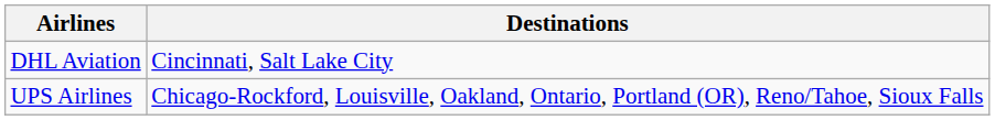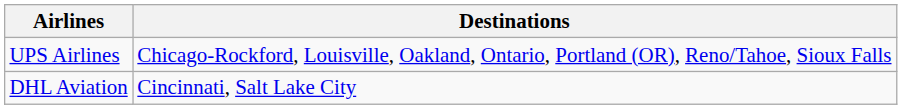rows swapped: DHL Aviation <-> UPS Airlines
